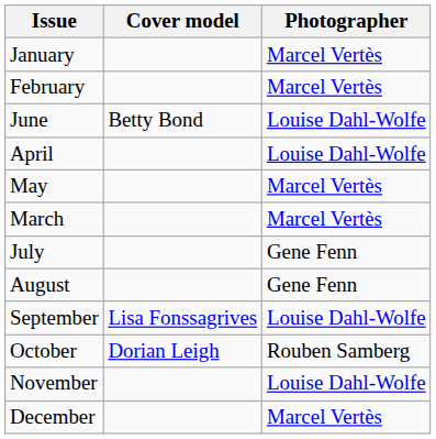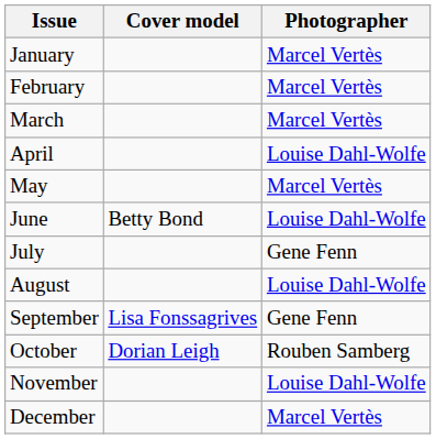rows swapped: March <-> June
August | Photographer: Gene Fenn -> Louise Dahl-Wolfe
September | Photographer: Louise Dahl-Wolfe -> Gene Fenn
